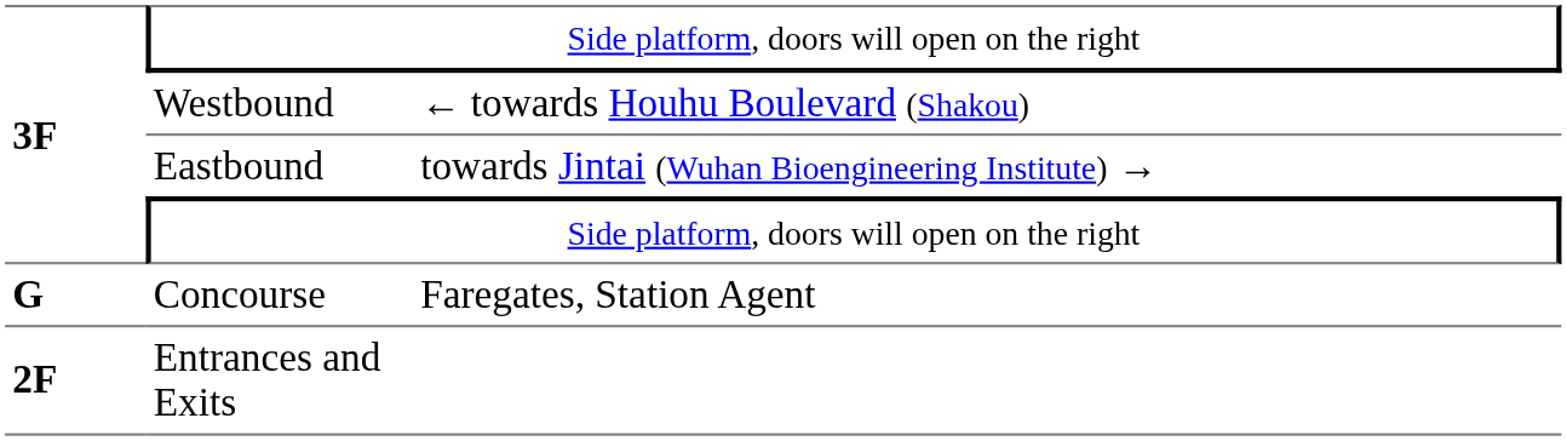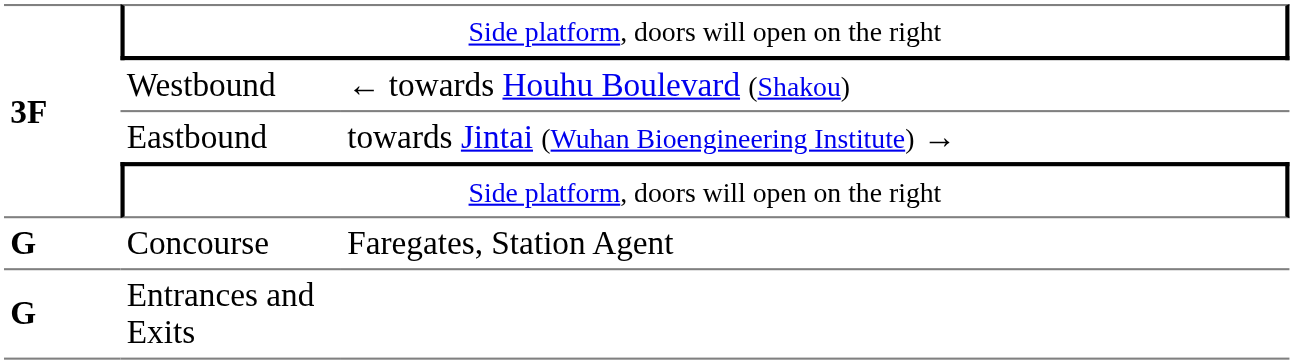Entrances and Exits | column 1: 2F -> G
